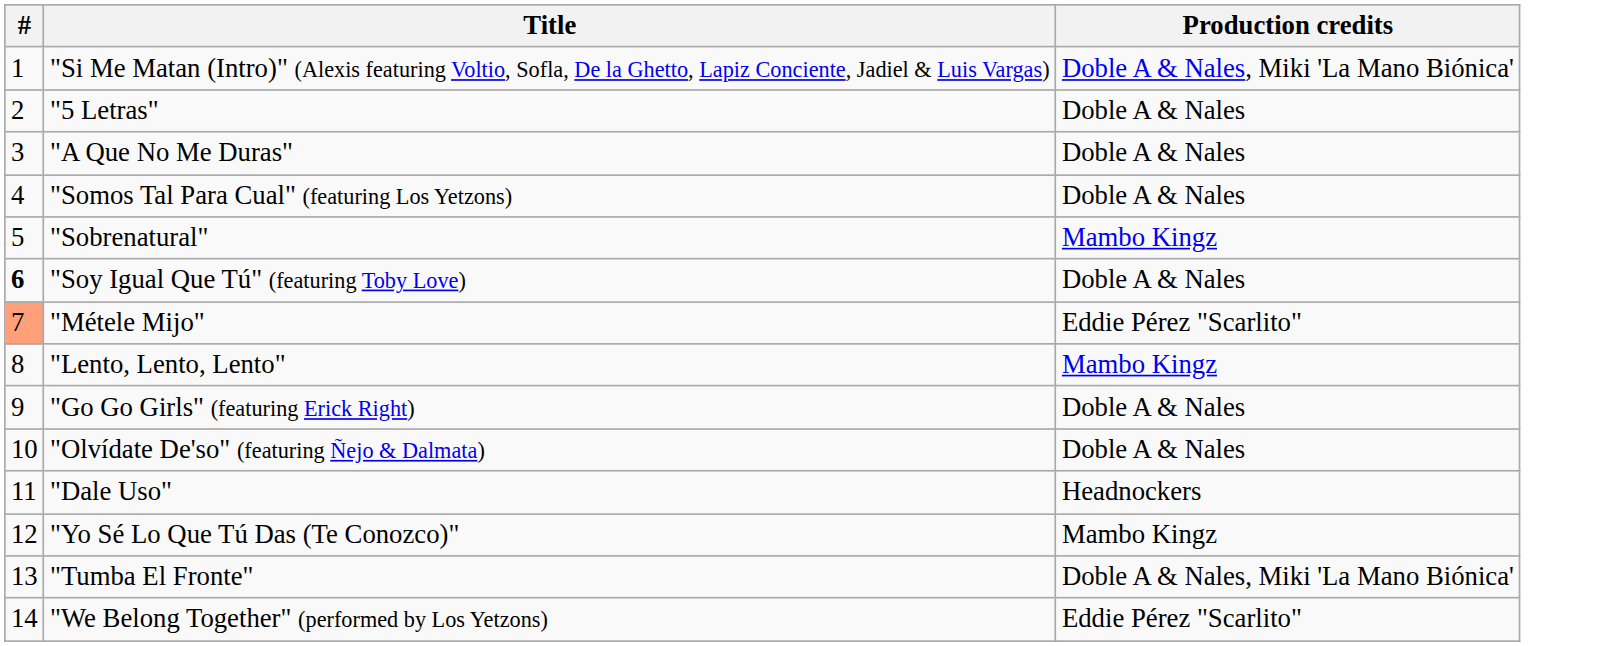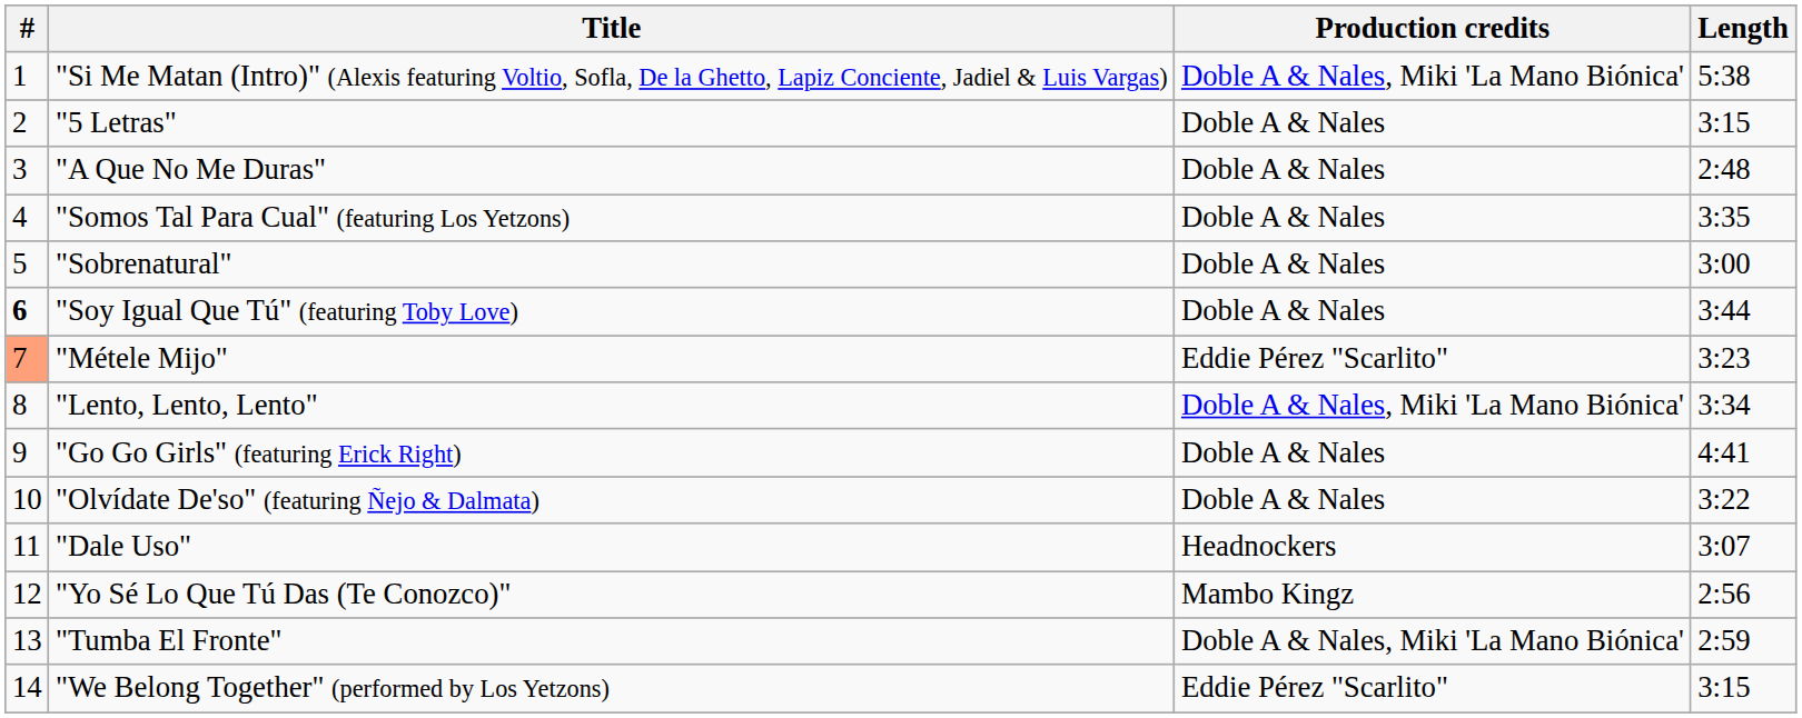+ column: Length | 5:38 | 3:15 | 2:48 | 3:35 | 3:00 | 3:44 | 3:23 | 3:34 | 4:41 | 3:22 | 3:07 | 2:56 | 2:59 | 3:15
"Sobrenatural" | Production credits: Mambo Kingz -> Doble A & Nales
"Lento, Lento, Lento" | Production credits: Mambo Kingz -> Doble A & Nales, Miki 'La Mano Biónica'
